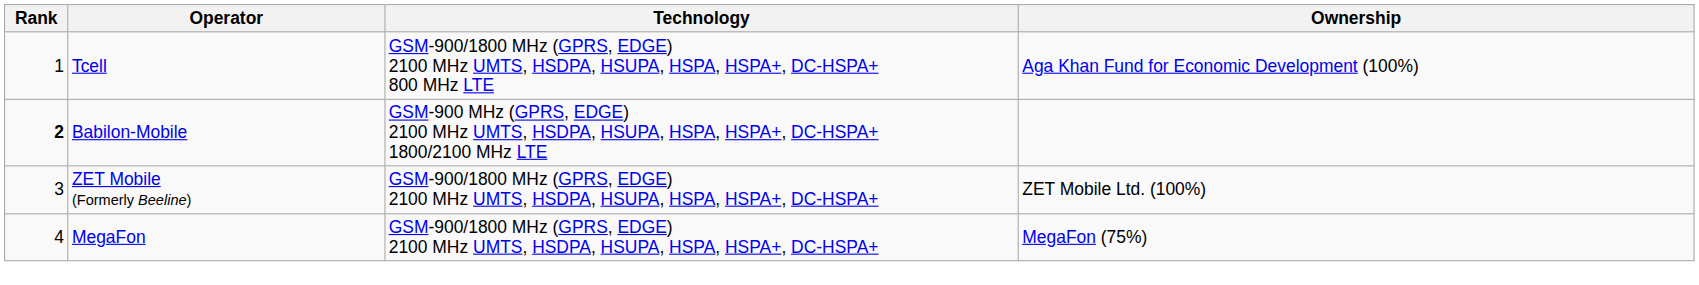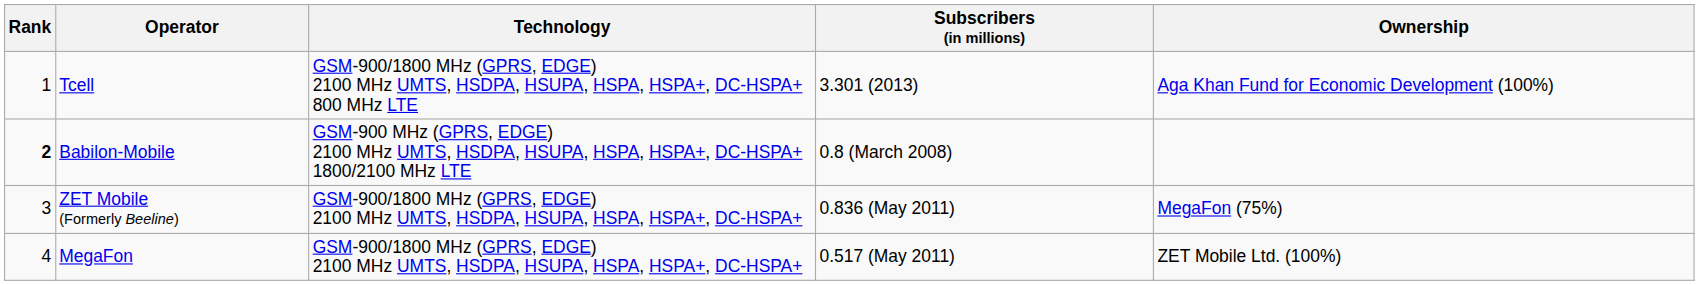+ column: Subscribers (in millions) | 3.301 (2013) | 0.8 (March 2008) | 0.836 (May 2011) | 0.517 (May 2011)
ZET Mobile (Formerly Beeline) | Ownership: ZET Mobile Ltd. (100%) -> MegaFon (75%)
MegaFon | Ownership: MegaFon (75%) -> ZET Mobile Ltd. (100%)
